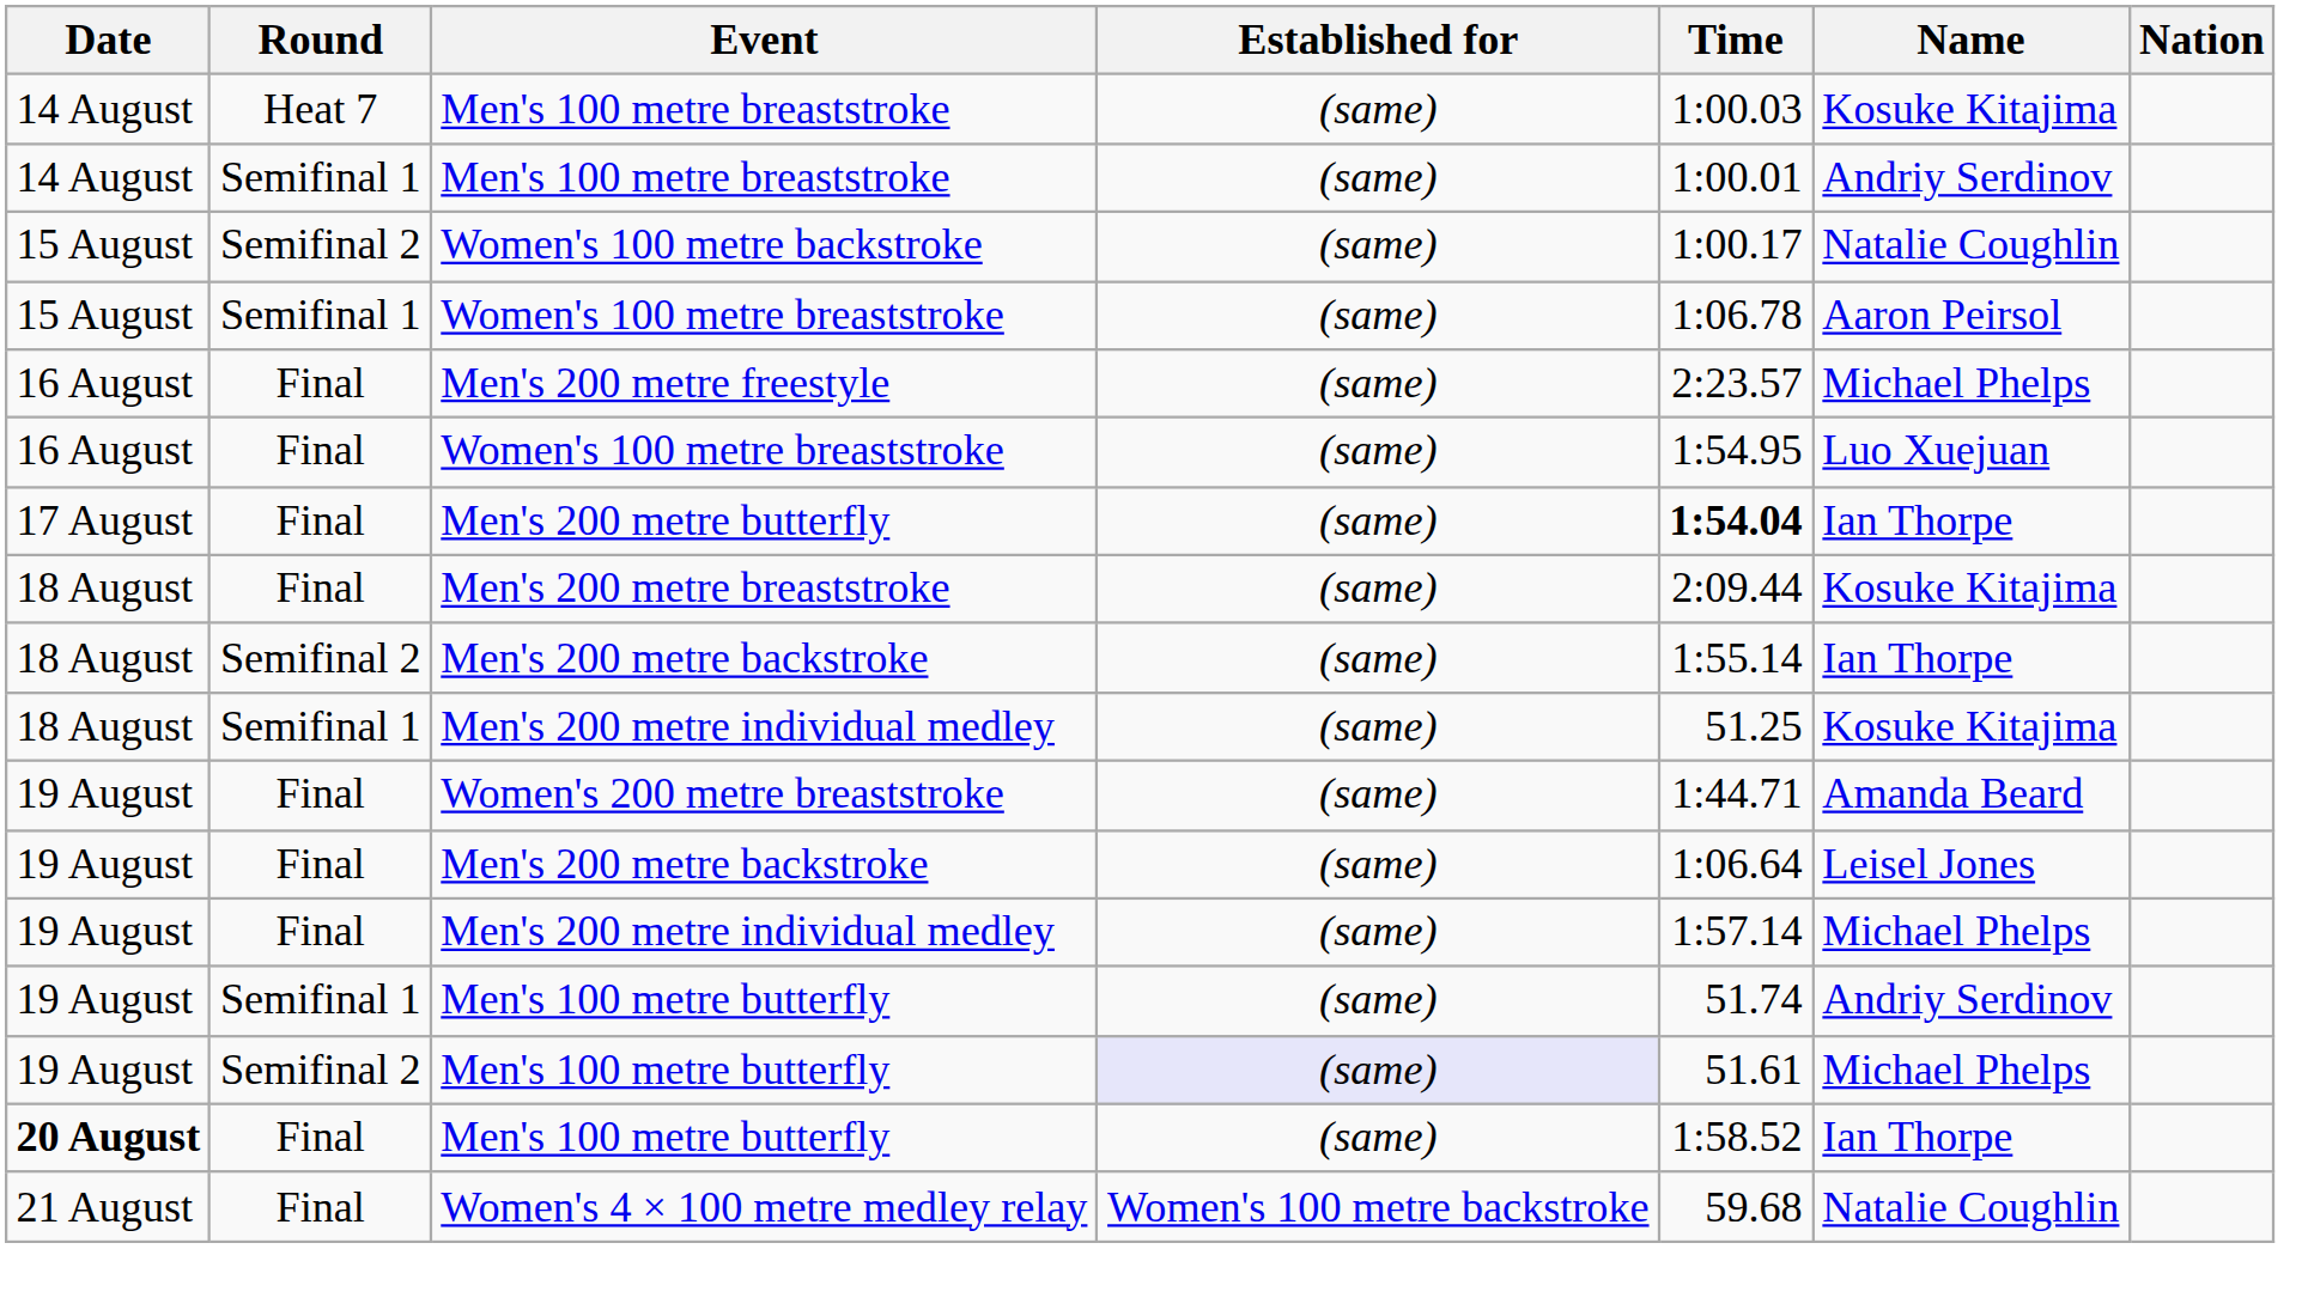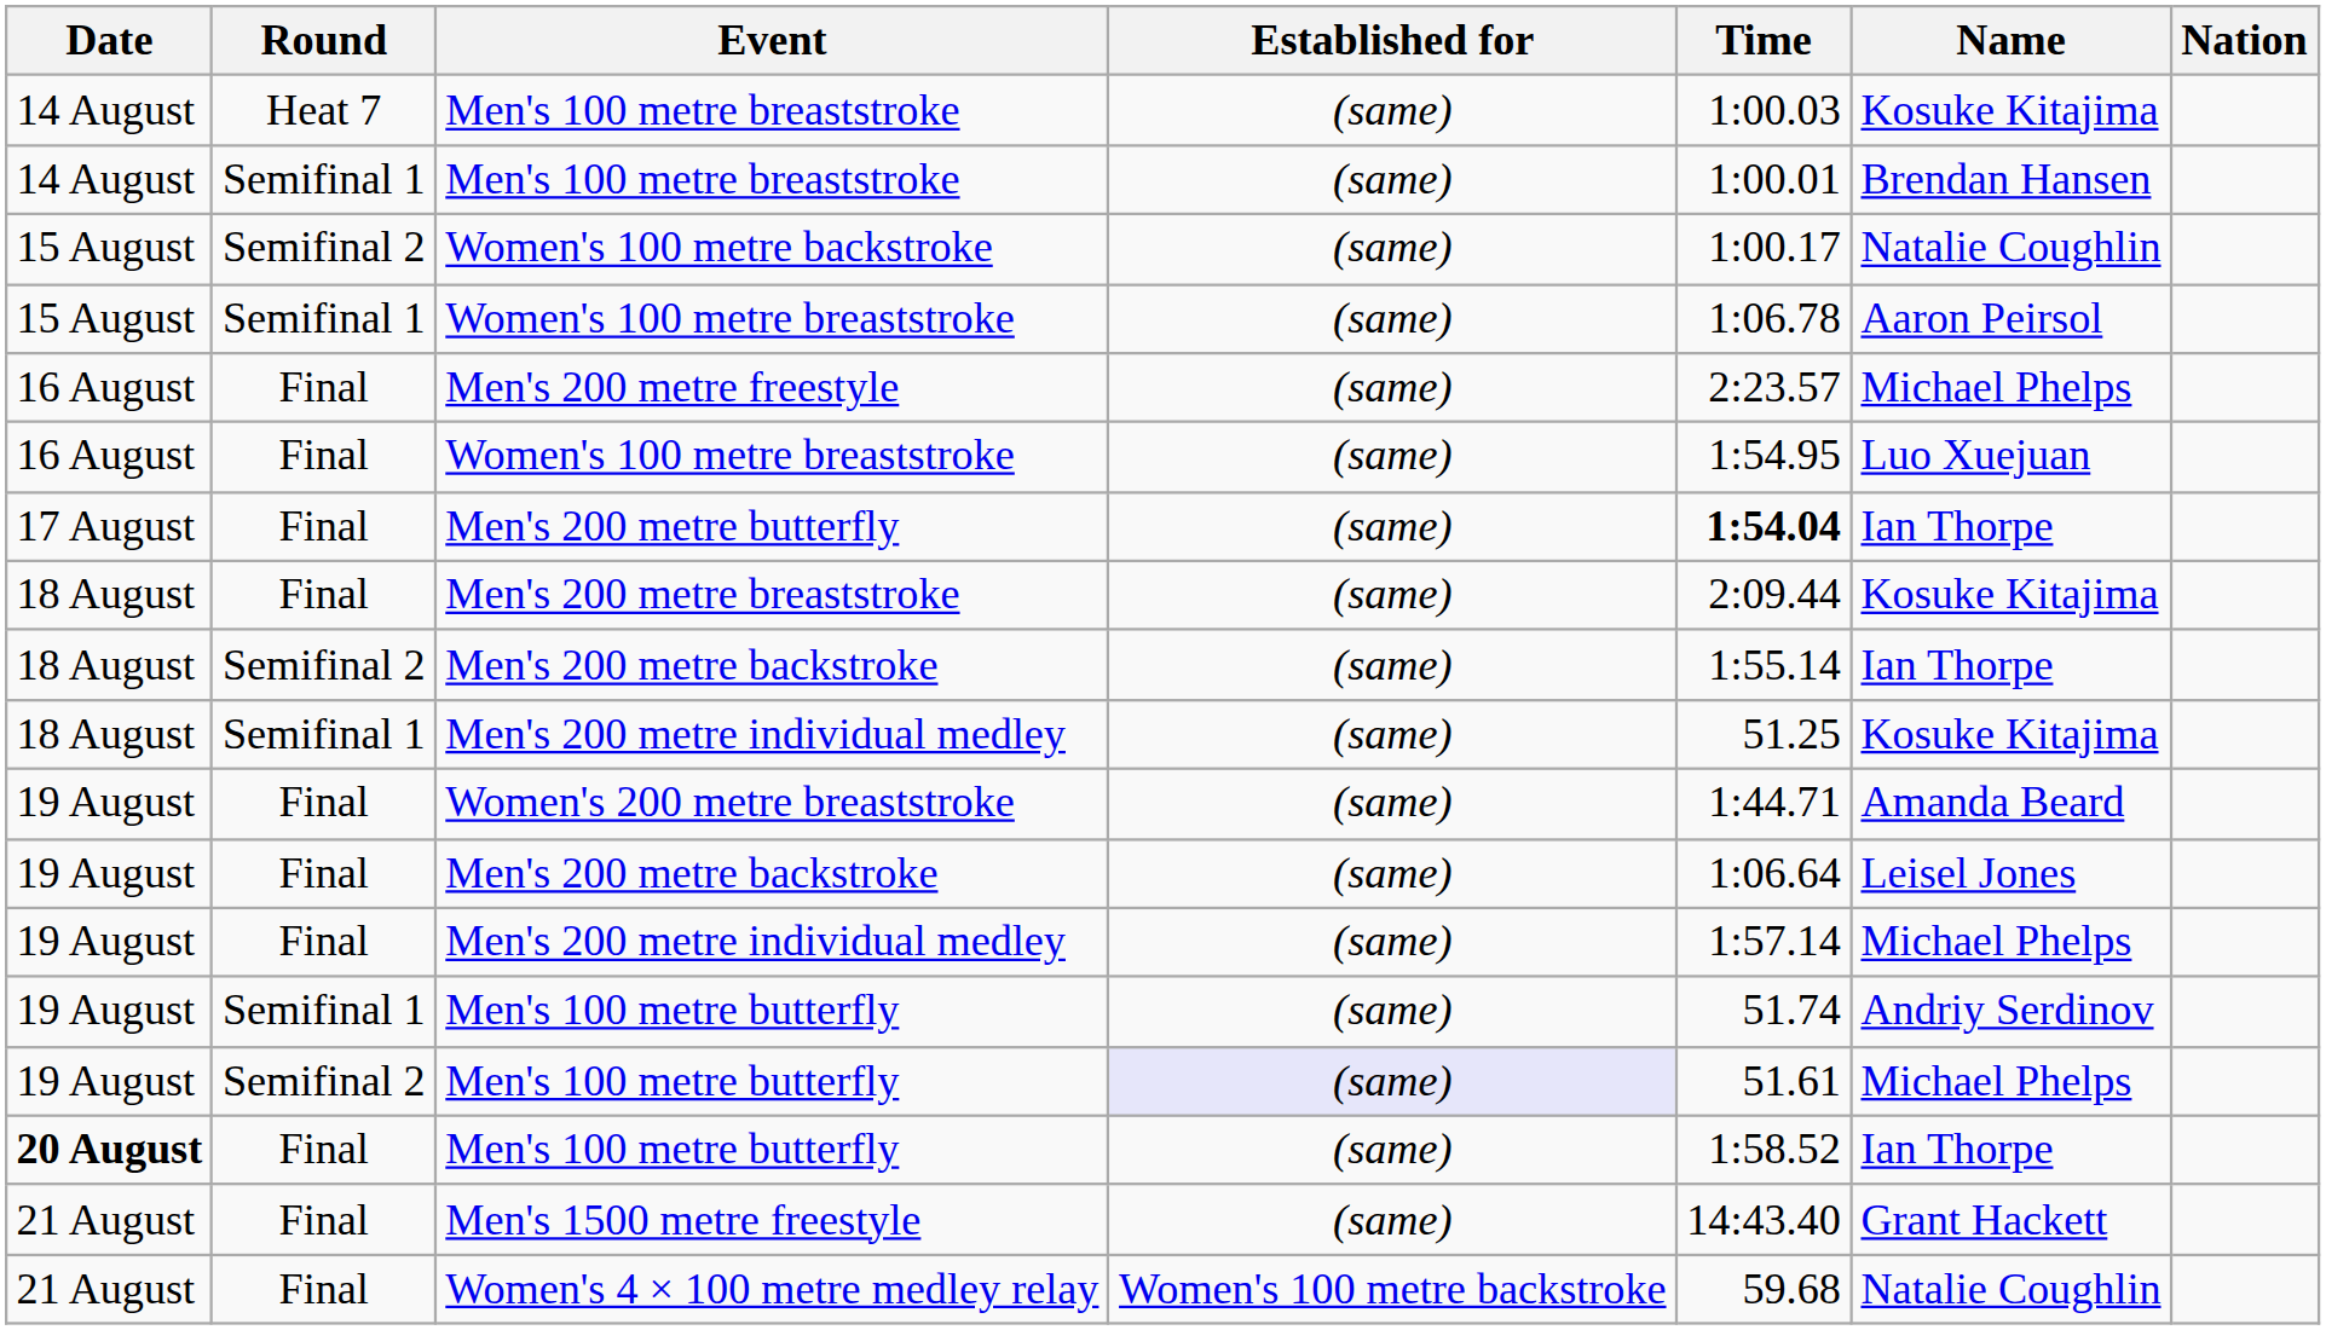Semifinal 1 / Men's 100 metre breaststroke | Name: Andriy Serdinov -> Brendan Hansen
+ row: 21 August | Final | Men's 1500 metre freestyle | (same) | 14:43.40 | Grant Hackett
